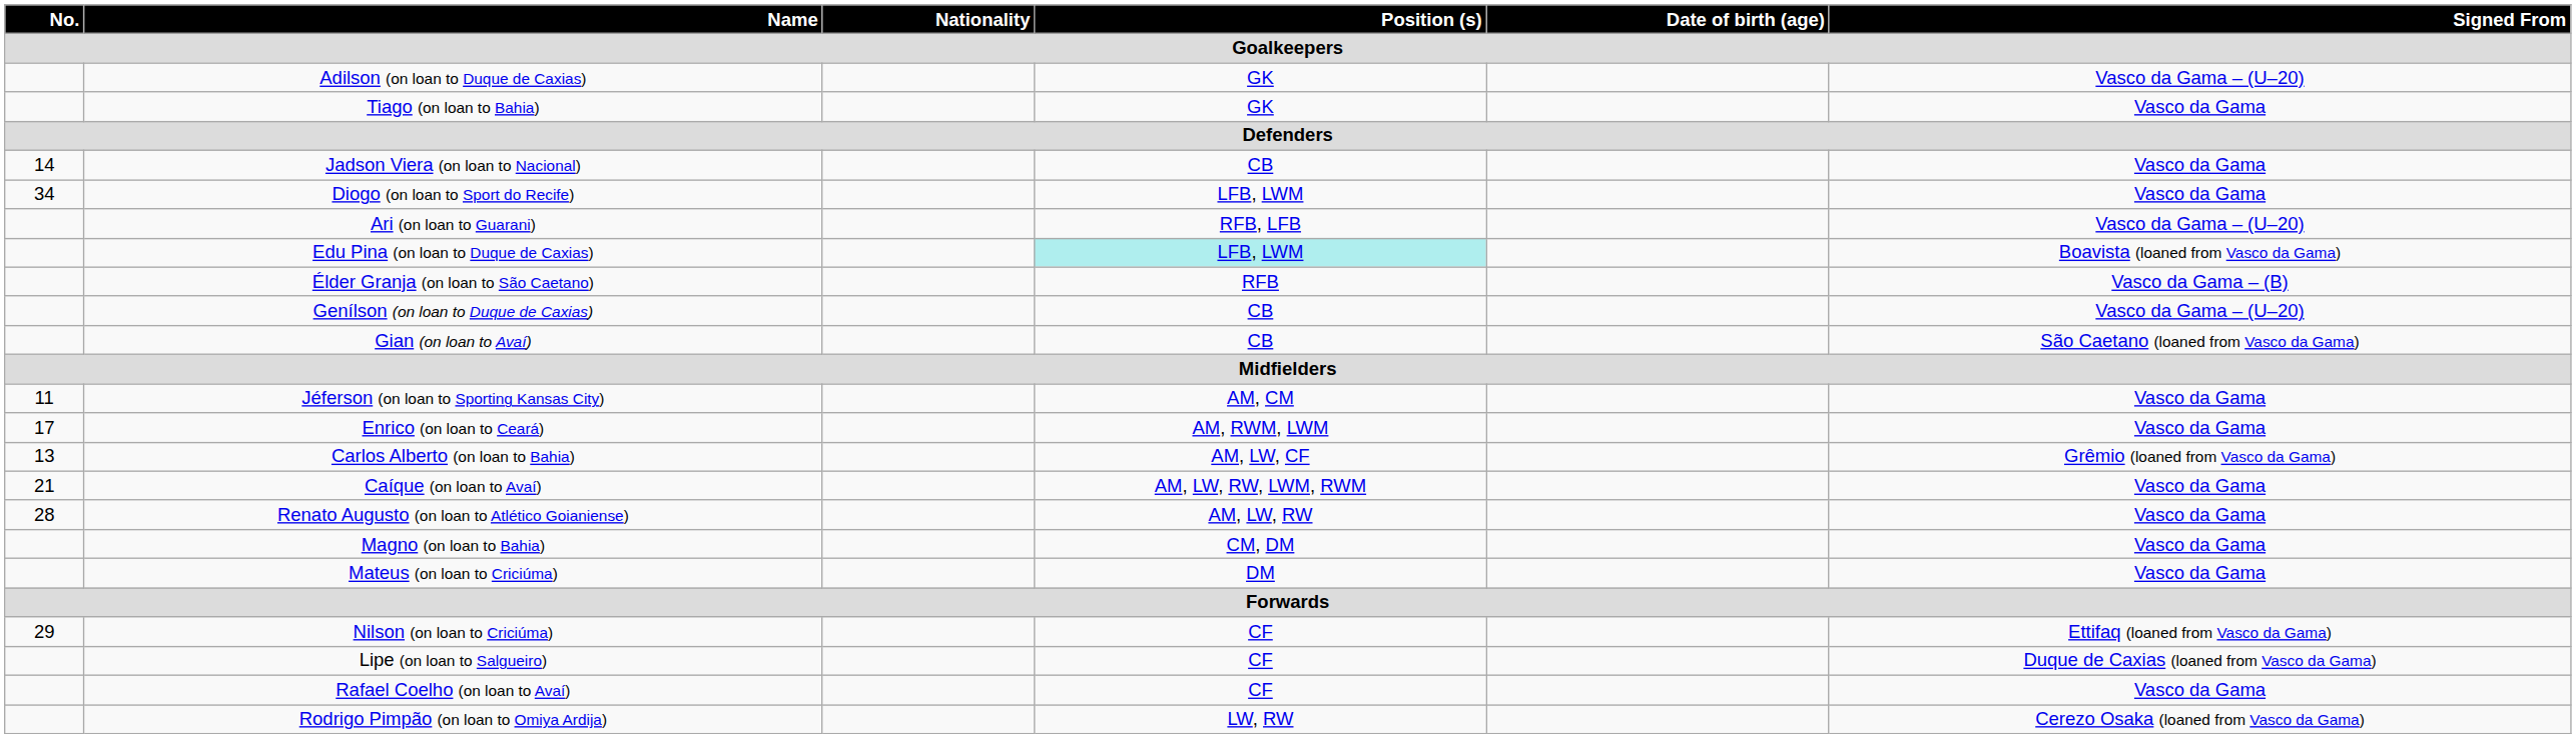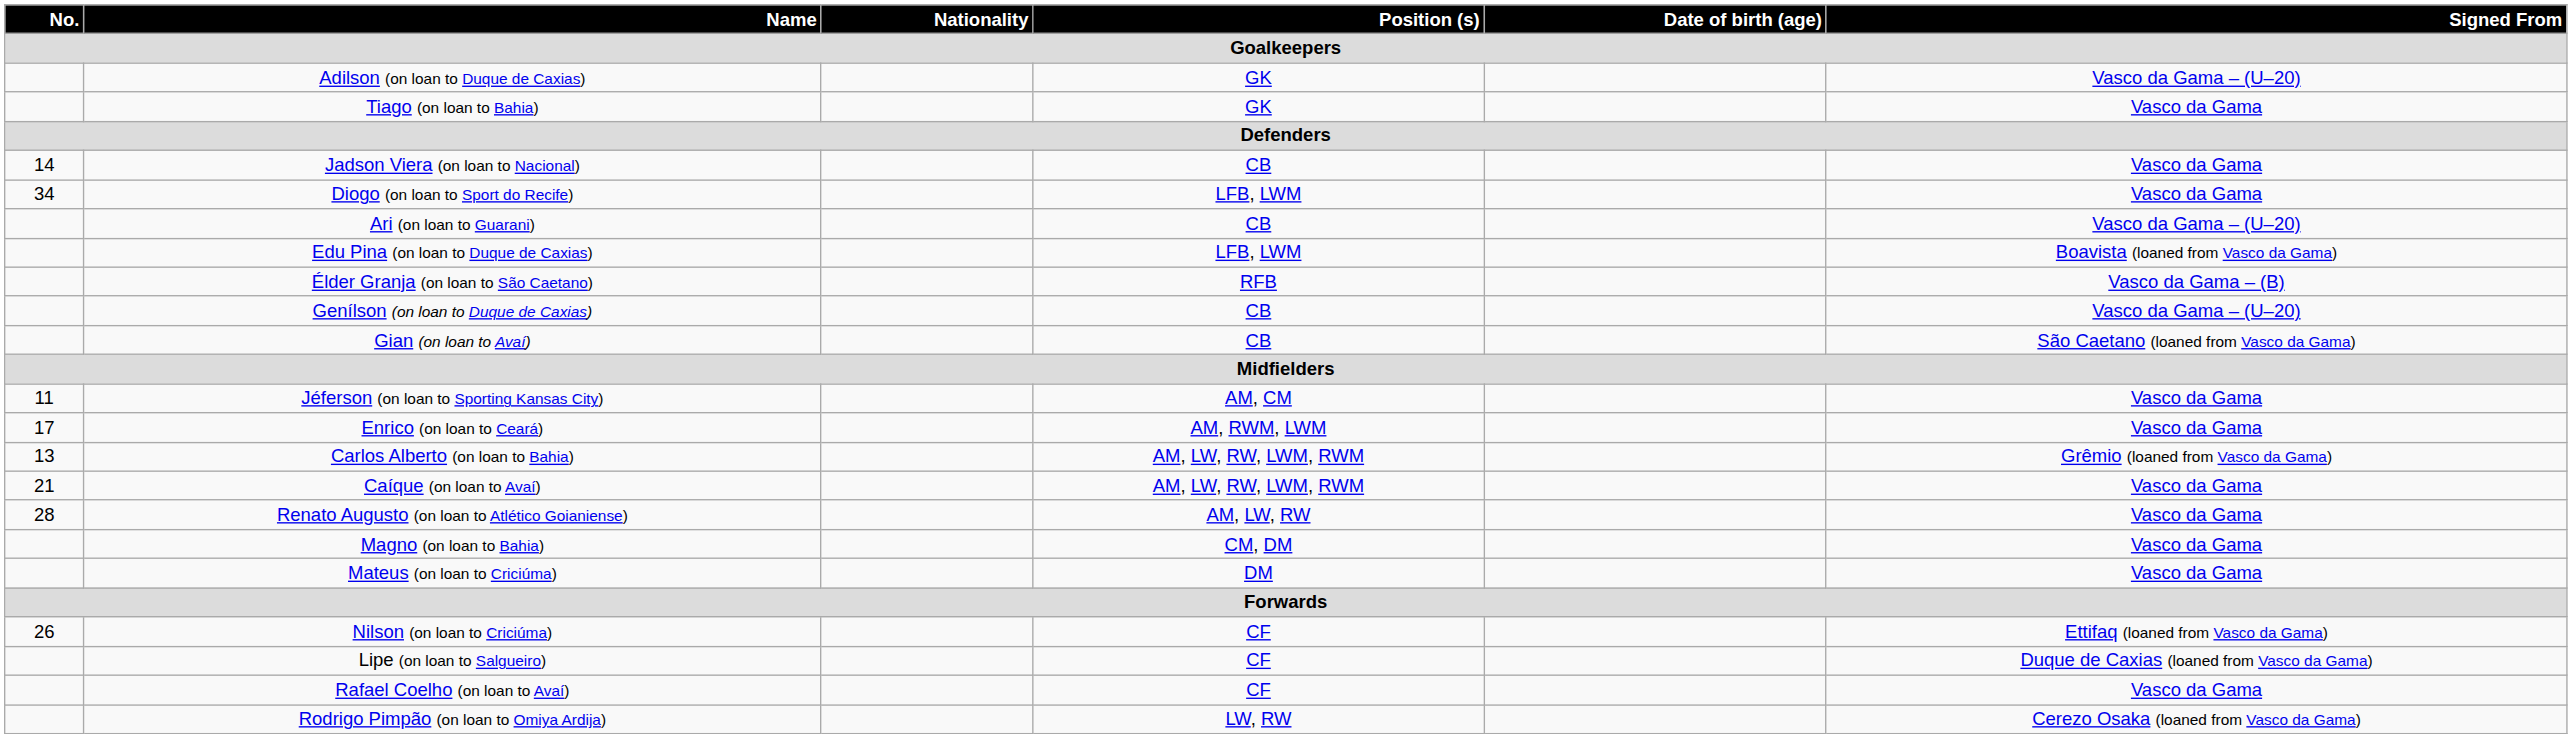Ari (on loan to Guarani) | Position (s): RFB, LFB -> CB
Edu Pina (on loan to Duque de Caxias) | Position (s): paleturquoise background -> no background
Carlos Alberto (on loan to Bahia) | Position (s): AM, LW, CF -> AM, LW, RW, LWM, RWM
Nilson (on loan to Criciúma) | No.: 29 -> 26
